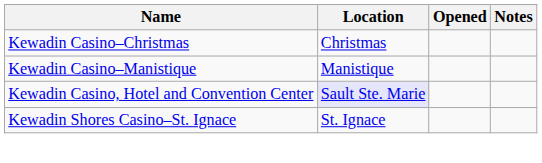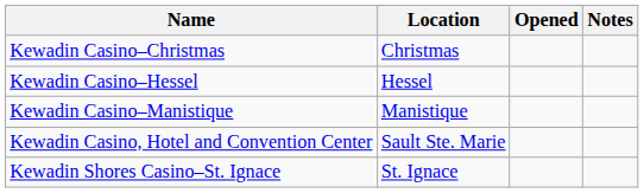+ row: Kewadin Casino–Hessel | Hessel
Kewadin Casino, Hotel and Convention Center | Location: lavender background -> no background
